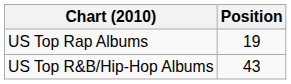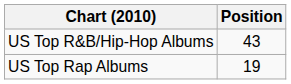rows swapped: US Top R&B/Hip-Hop Albums <-> US Top Rap Albums
